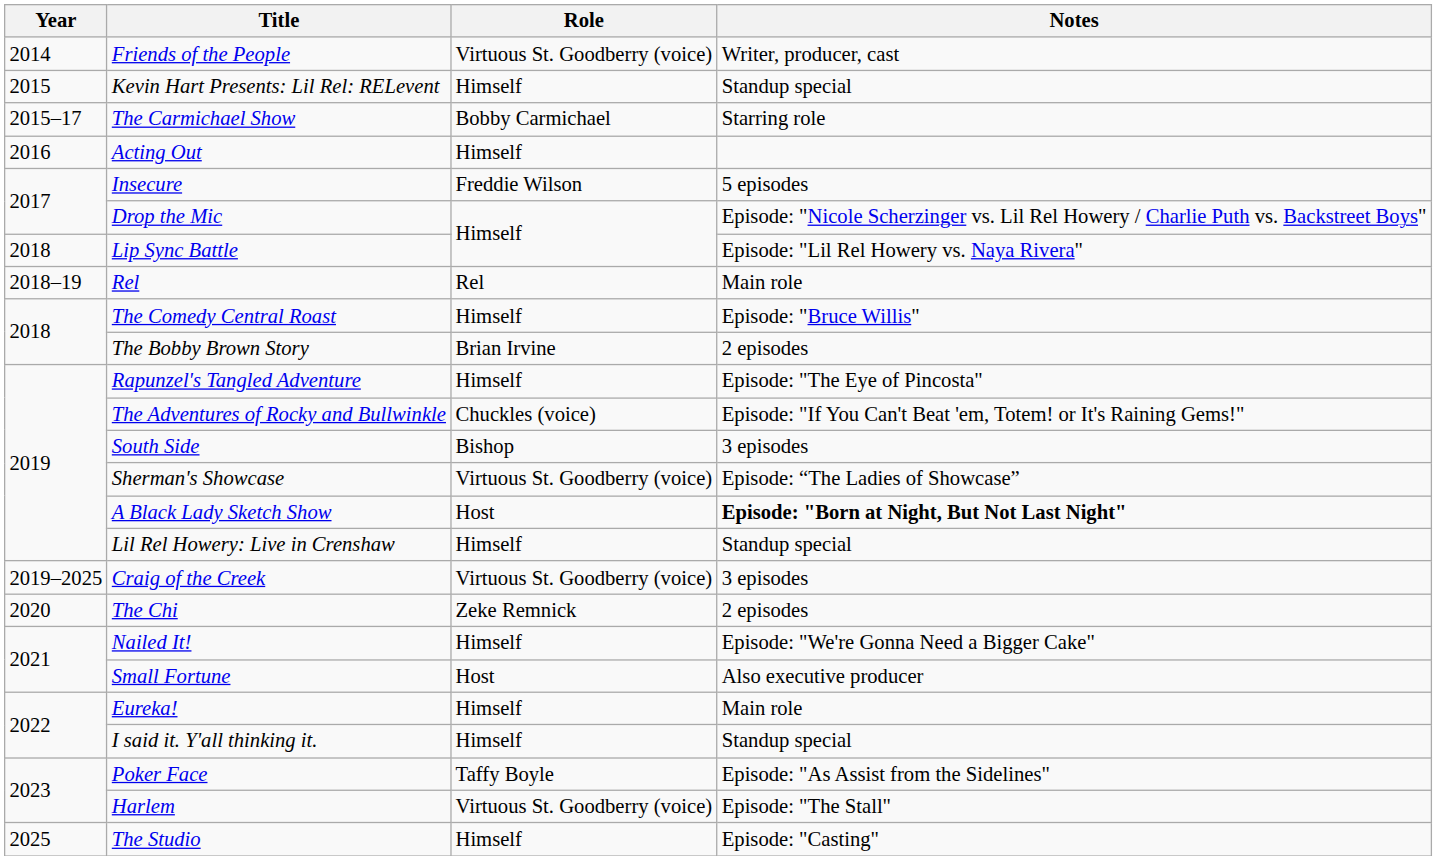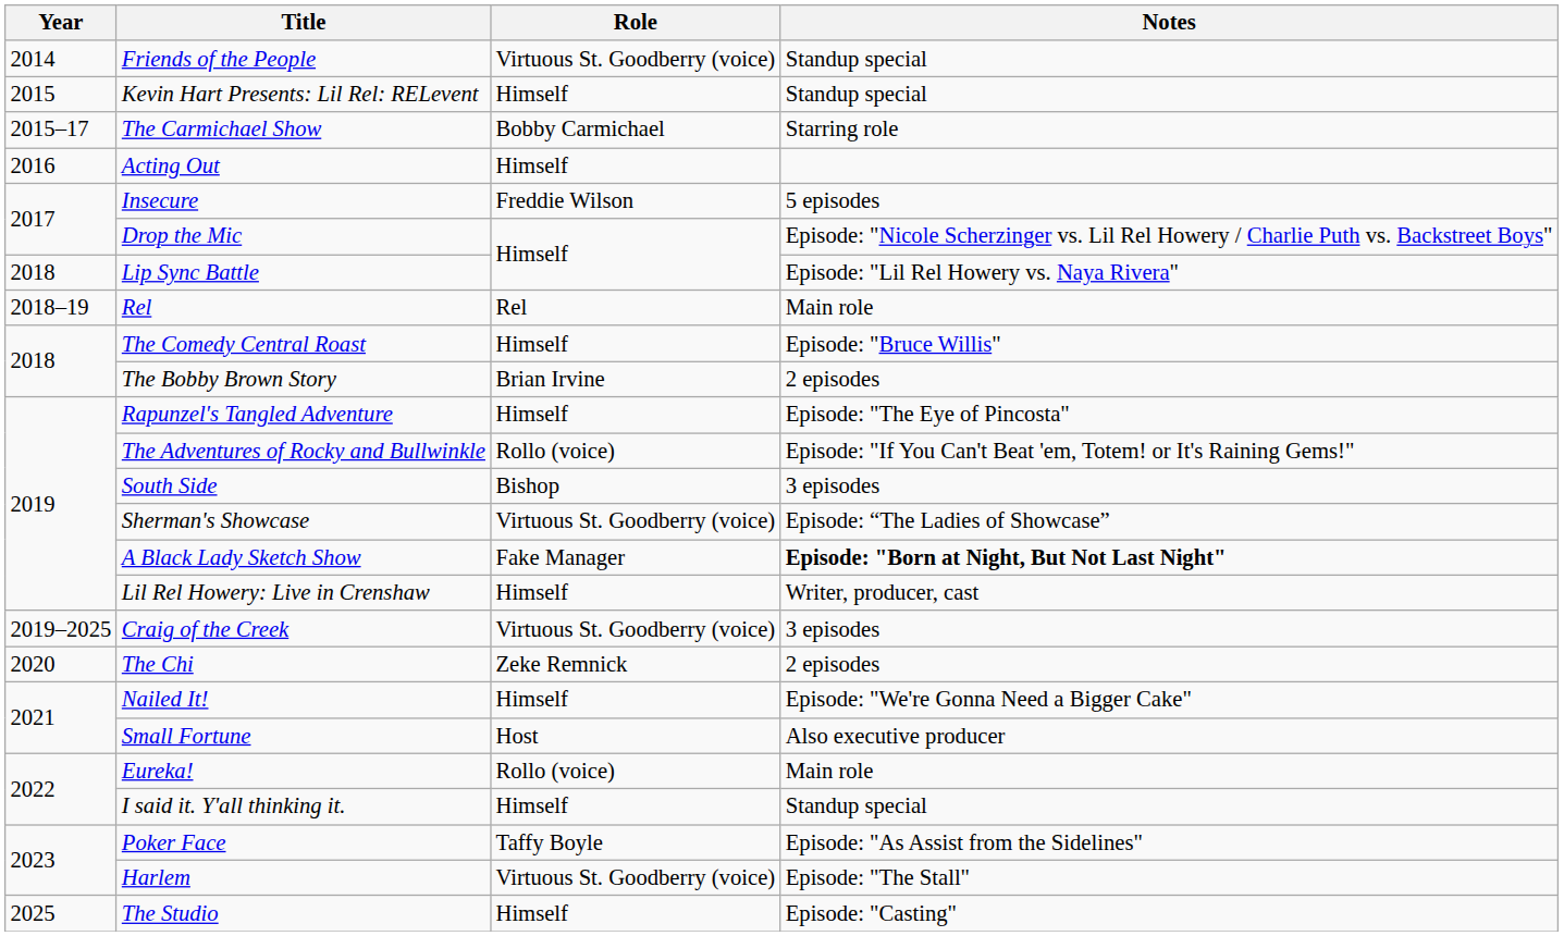Friends of the People | Notes: Writer, producer, cast -> Standup special
The Adventures of Rocky and Bullwinkle | Role: Chuckles (voice) -> Rollo (voice)
A Black Lady Sketch Show | Role: Host -> Fake Manager
Lil Rel Howery: Live in Crenshaw | Notes: Standup special -> Writer, producer, cast
Eureka! | Role: Himself -> Rollo (voice)
